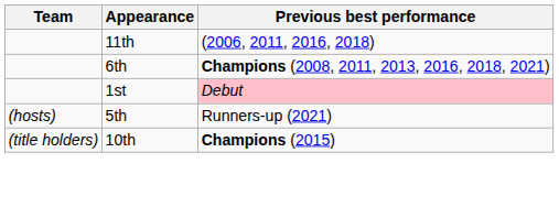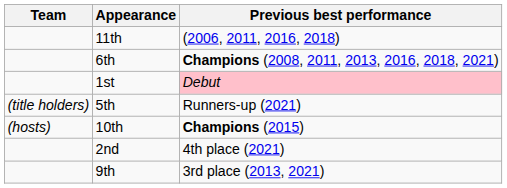5th | Team: (hosts) -> (title holders)
10th | Team: (title holders) -> (hosts)
+ row: 2nd | 4th place (2021)
+ row: 9th | 3rd place (2013, 2021)
